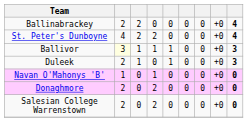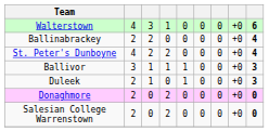+ row: Walterstown | 4 | 3 | 1 | 0 | 0 | 0 | +0 | 6
Ballivor | column 2: lightyellow background -> no background
- row: Navan O'Mahonys 'B' | 1 | 0 | 1 | 0 | 0 | 0 | +0 | 0
